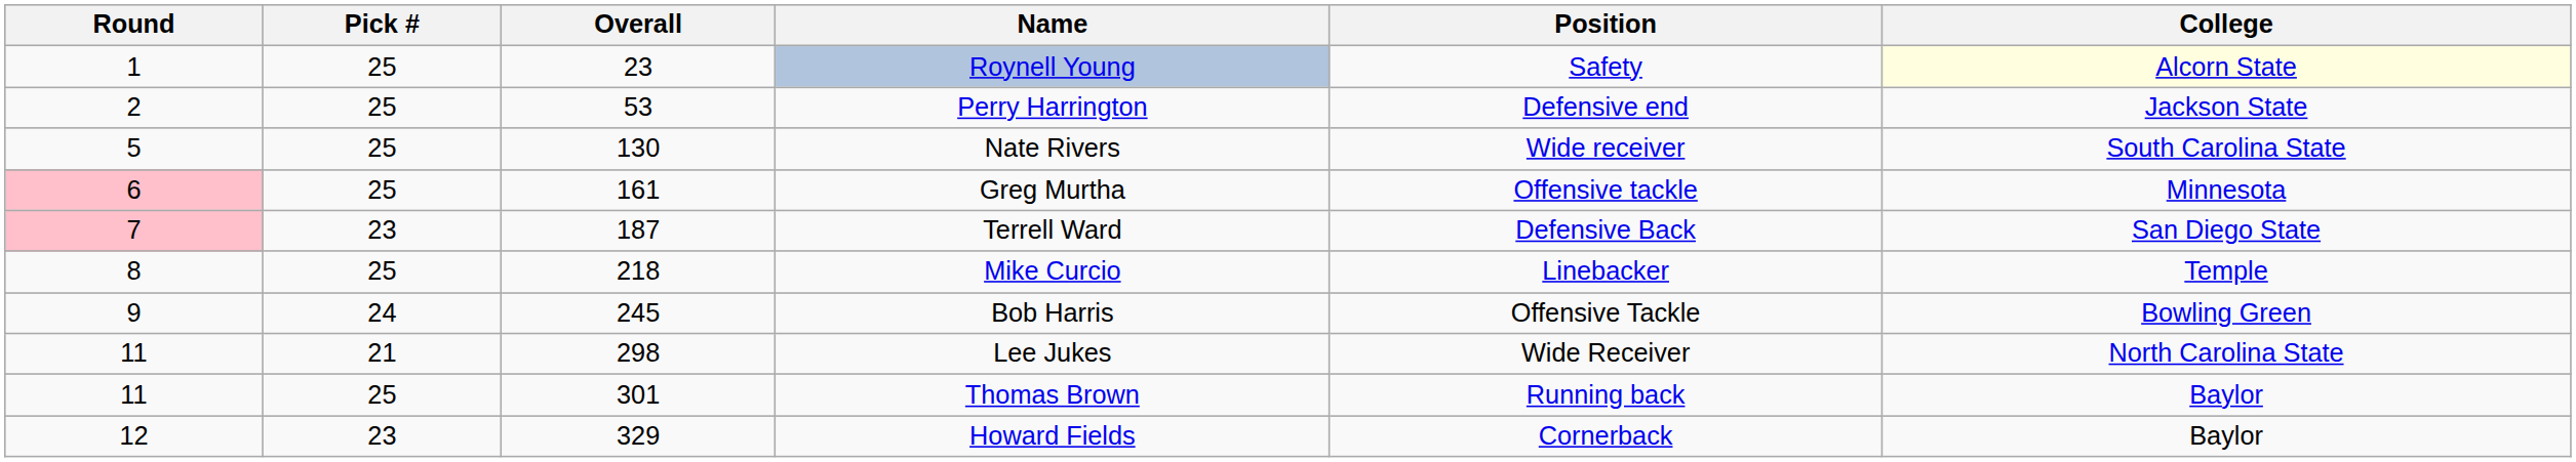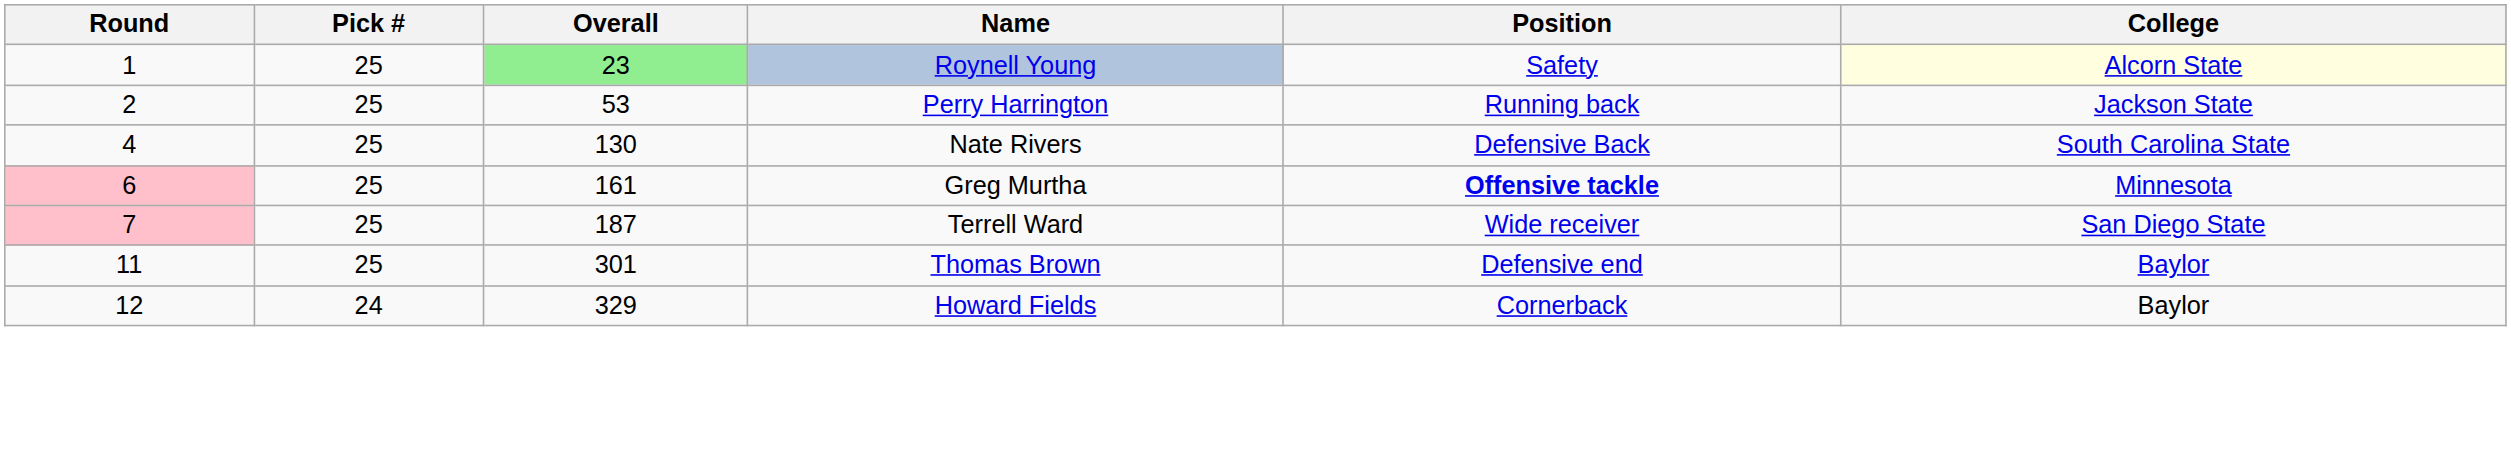Roynell Young | Overall: no background -> lightgreen background
Perry Harrington | Position: Defensive end -> Running back
Nate Rivers | Round: 5 -> 4
Nate Rivers | Position: Wide receiver -> Defensive Back
Greg Murtha | Position: normal -> bold
Terrell Ward | Pick #: 23 -> 25
Terrell Ward | Position: Defensive Back -> Wide receiver
- row: 8 | 25 | 218 | Mike Curcio | Linebacker | Temple
- row: 9 | 24 | 245 | Bob Harris | Offensive Tackle | Bowling Green
- row: 11 | 21 | 298 | Lee Jukes | Wide Receiver | North Carolina State
Thomas Brown | Position: Running back -> Defensive end
Howard Fields | Pick #: 23 -> 24
